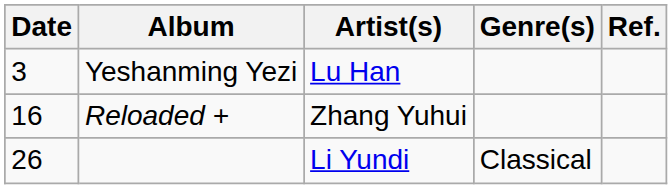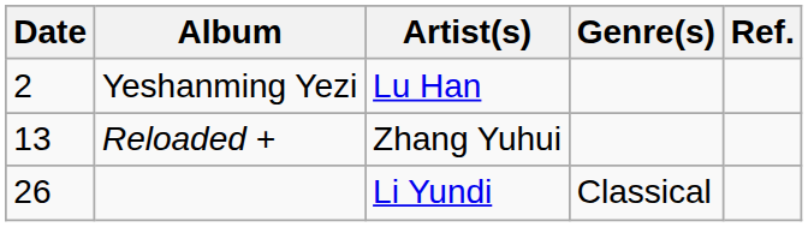Yeshanming Yezi | Date: 3 -> 2
Reloaded + | Date: 16 -> 13
